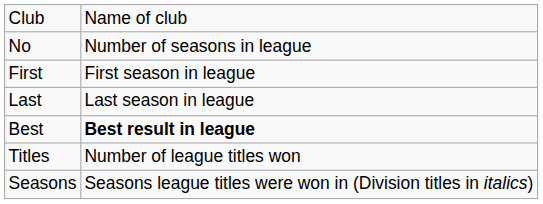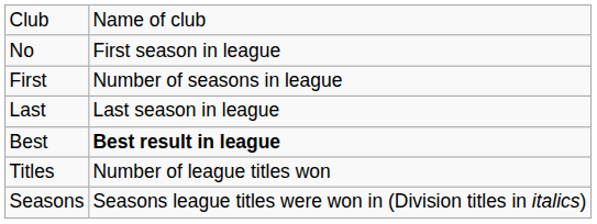No | column 2: Number of seasons in league -> First season in league
First | column 2: First season in league -> Number of seasons in league
